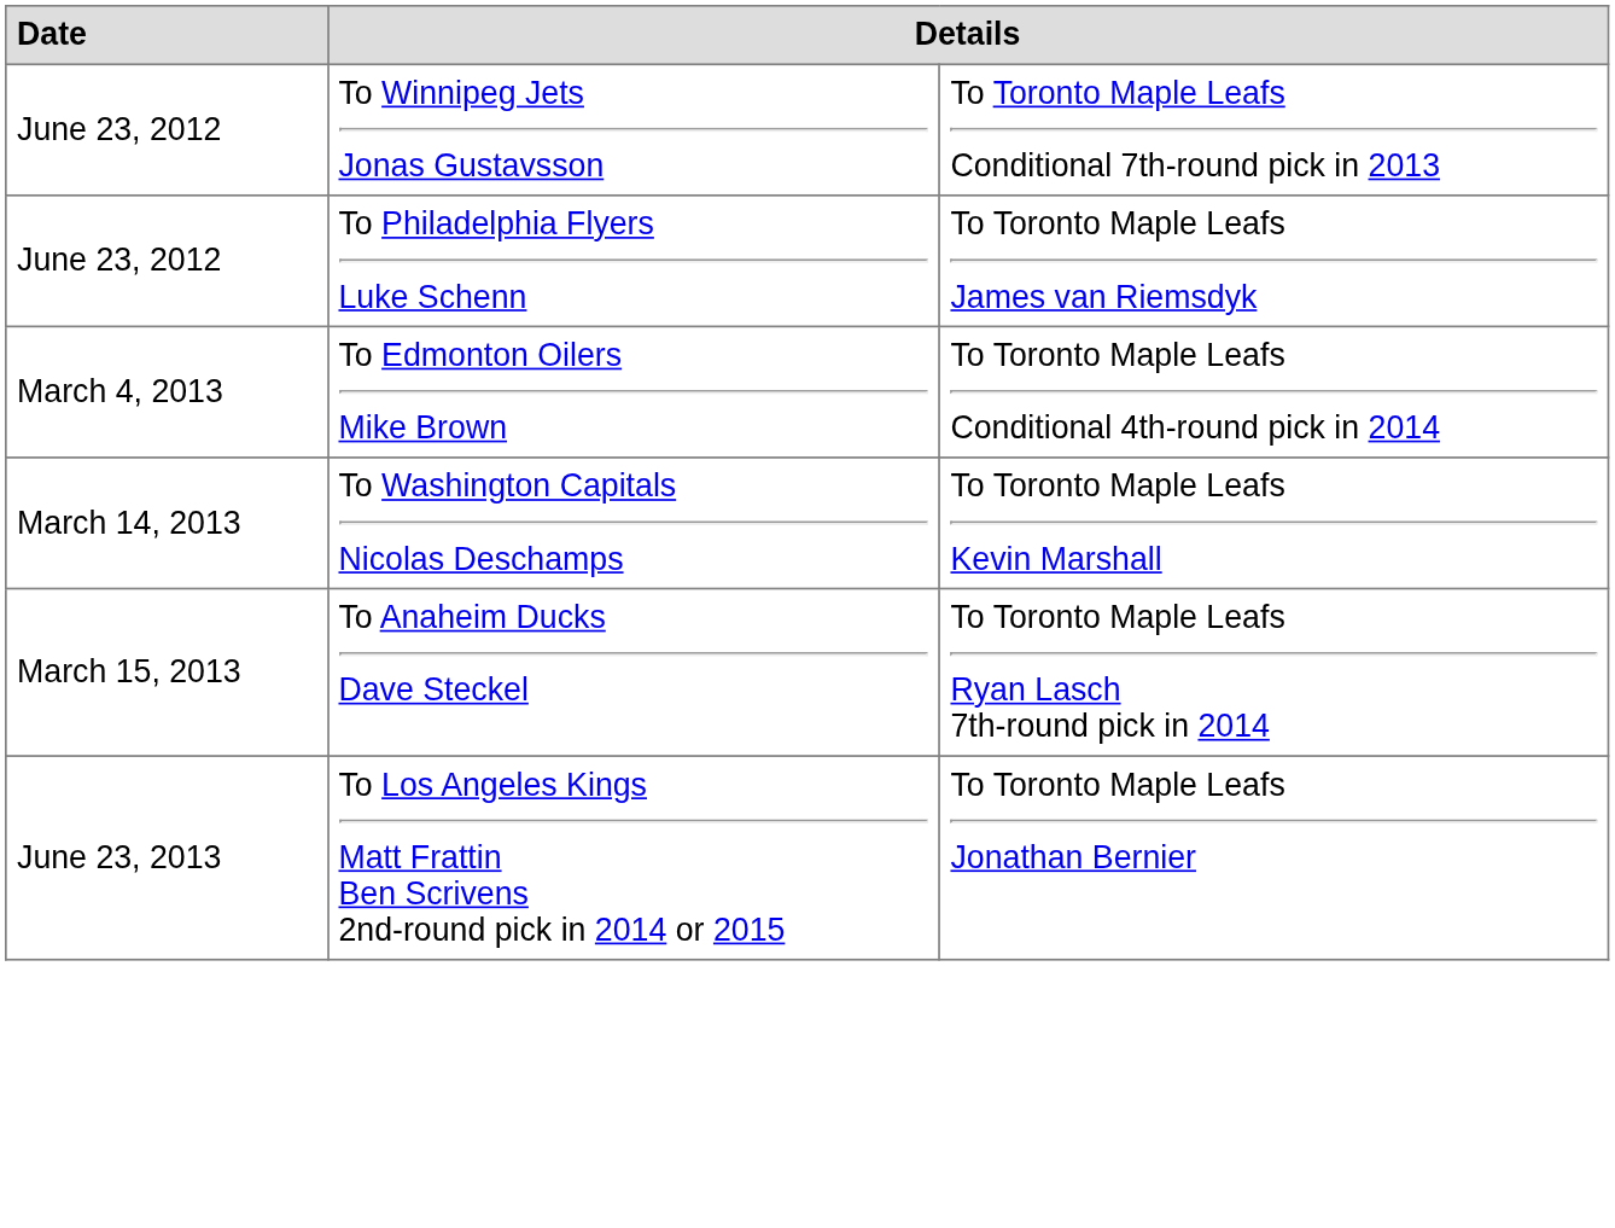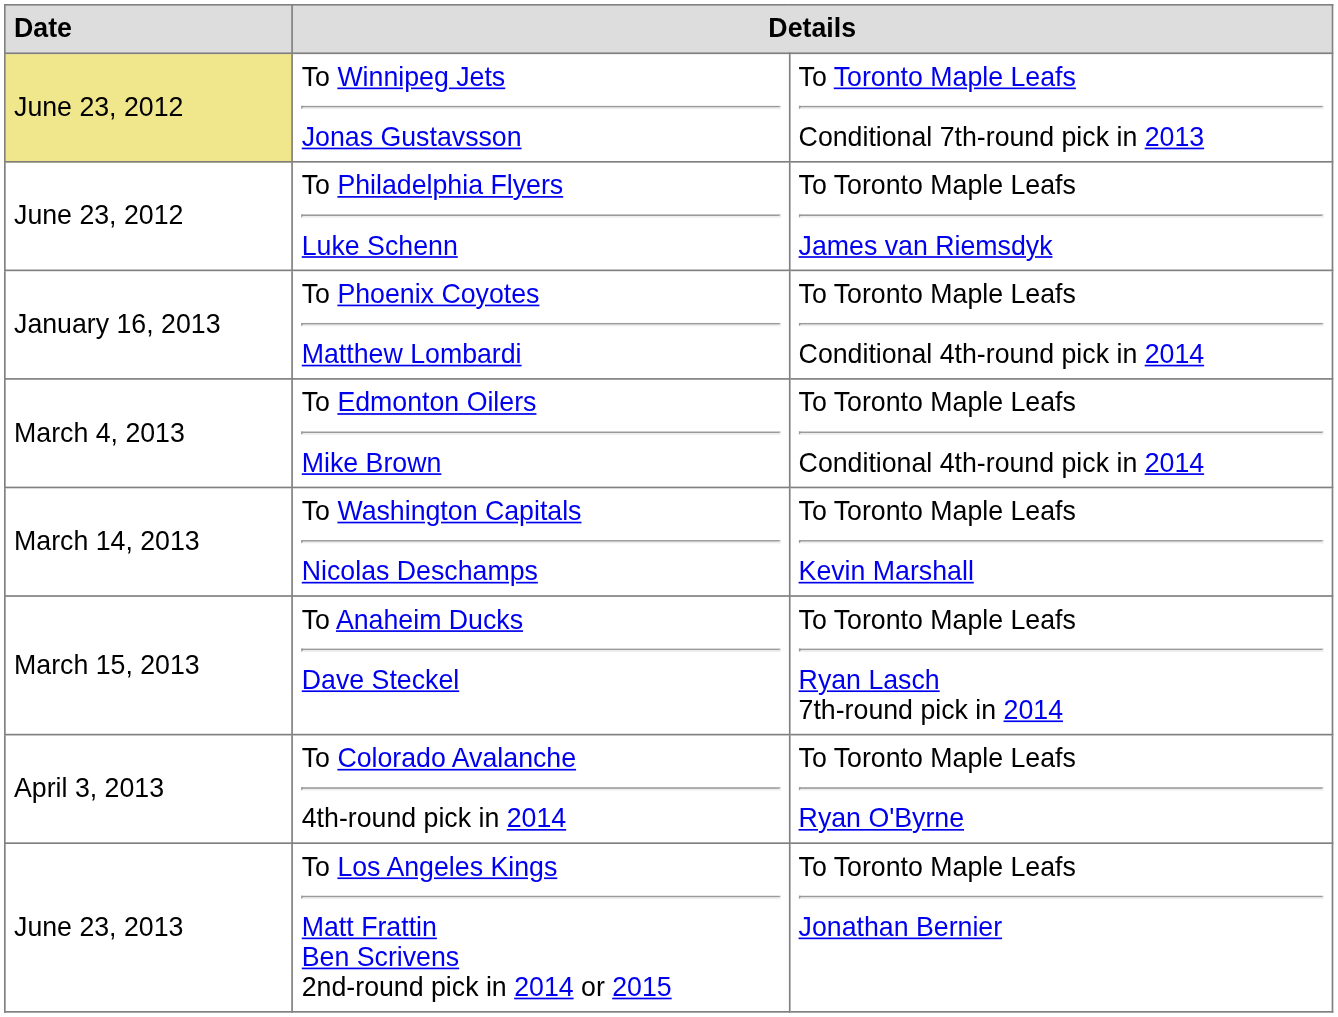To Winnipeg Jets Jonas Gustavsson | Date: no background -> khaki background
+ row: January 16, 2013 | To Phoenix Coyotes Matthew Lombardi | To Toronto Maple Leafs Conditional 4th-round pick in 2014
+ row: April 3, 2013 | To Colorado Avalanche 4th-round pick in 2014 | To Toronto Maple Leafs Ryan O'Byrne
